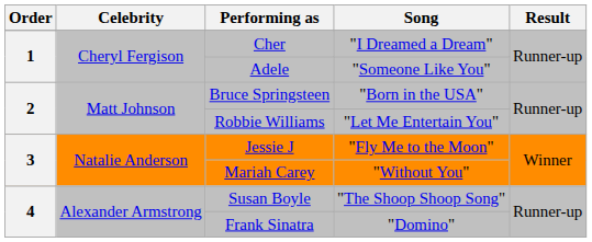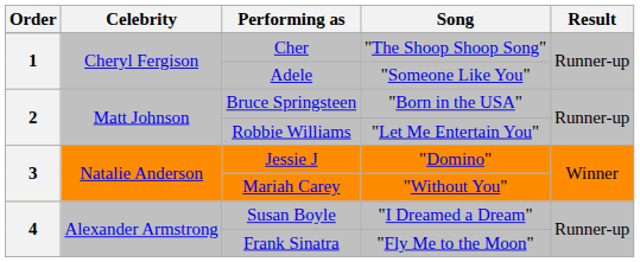Cher | Song: "I Dreamed a Dream" -> "The Shoop Shoop Song"
Jessie J | Song: "Fly Me to the Moon" -> "Domino"
Susan Boyle | Song: "The Shoop Shoop Song" -> "I Dreamed a Dream"
Frank Sinatra | Song: "Domino" -> "Fly Me to the Moon"
